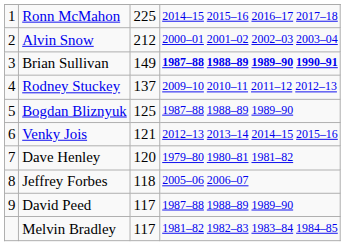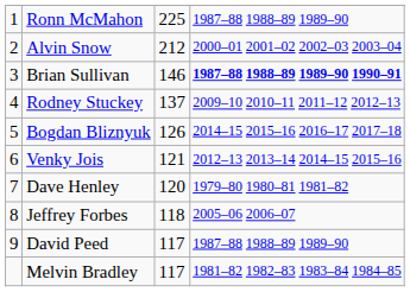Ronn McMahon | column 4: 2014–15 2015–16 2016–17 2017–18 -> 1987–88 1988–89 1989–90
Brian Sullivan | column 3: 149 -> 146
Bogdan Bliznyuk | column 3: 125 -> 126
Bogdan Bliznyuk | column 4: 1987–88 1988–89 1989–90 -> 2014–15 2015–16 2016–17 2017–18
